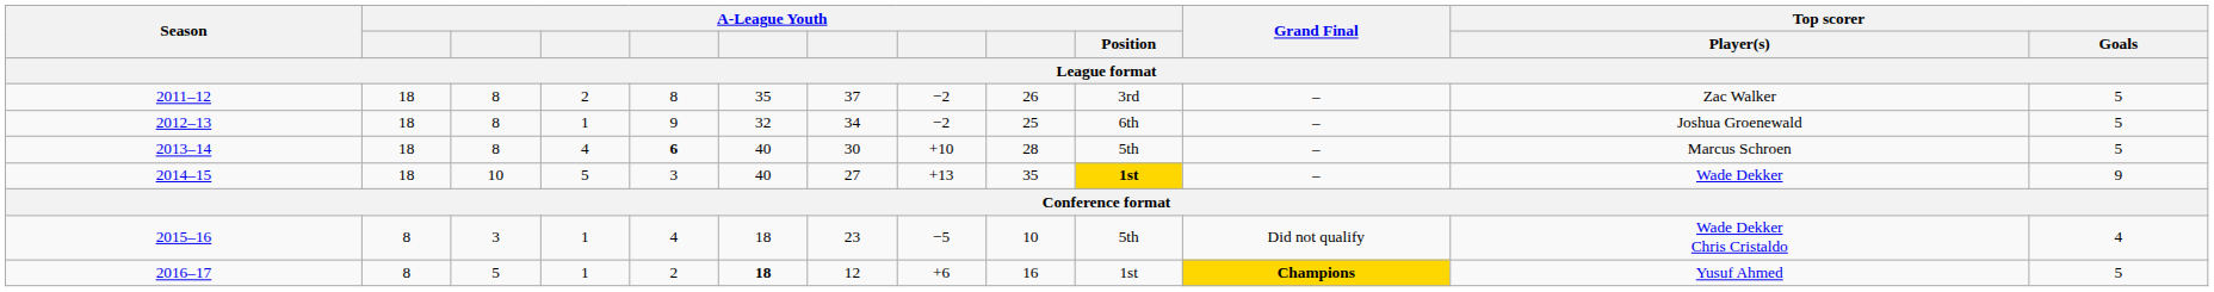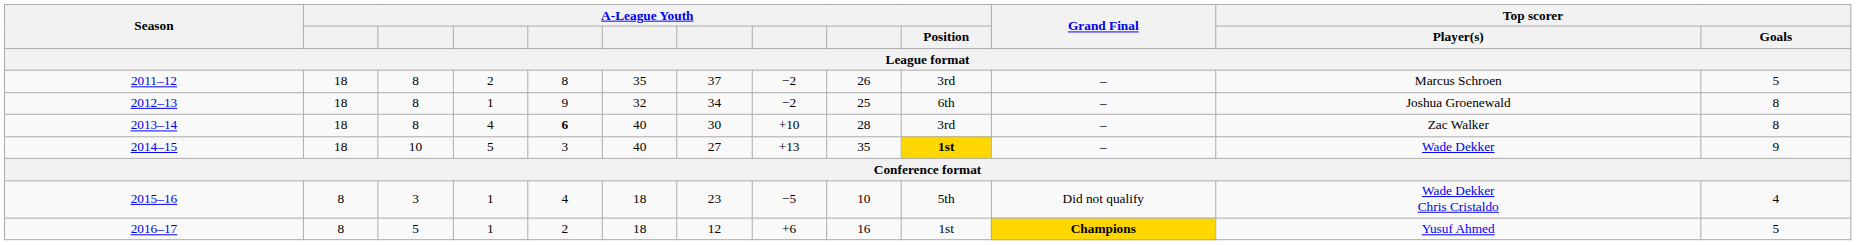2011–12 | Top scorer / Player(s): Zac Walker -> Marcus Schroen
2012–13 | Top scorer / Goals: 5 -> 8
2013–14 | A-League Youth / Position: 5th -> 3rd
2013–14 | Top scorer / Player(s): Marcus Schroen -> Zac Walker
2013–14 | Top scorer / Goals: 5 -> 8
2016–17 | column 6: bold -> normal
